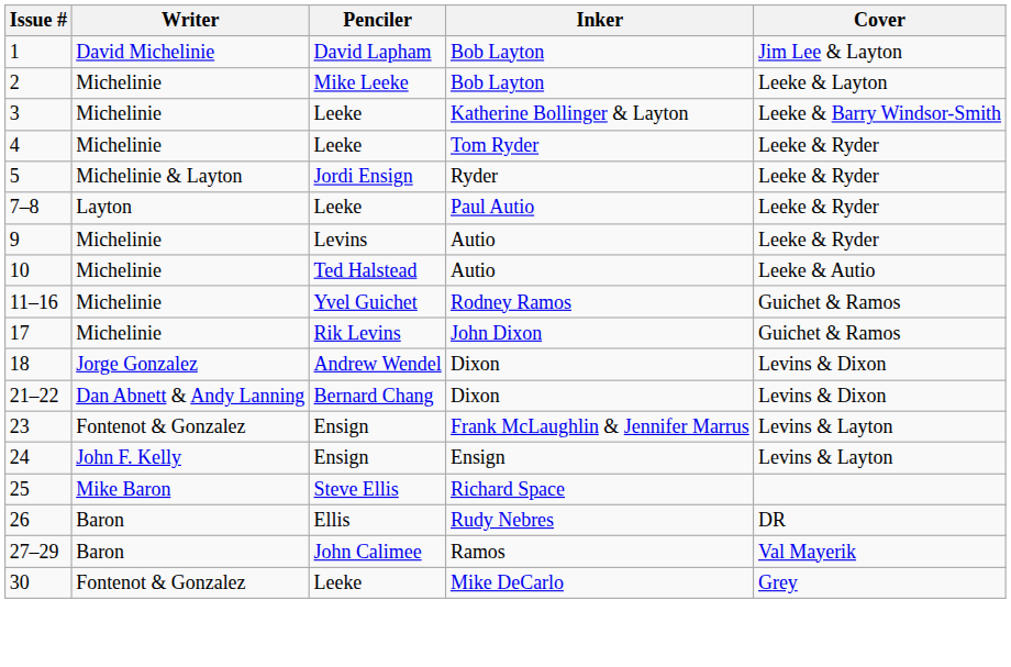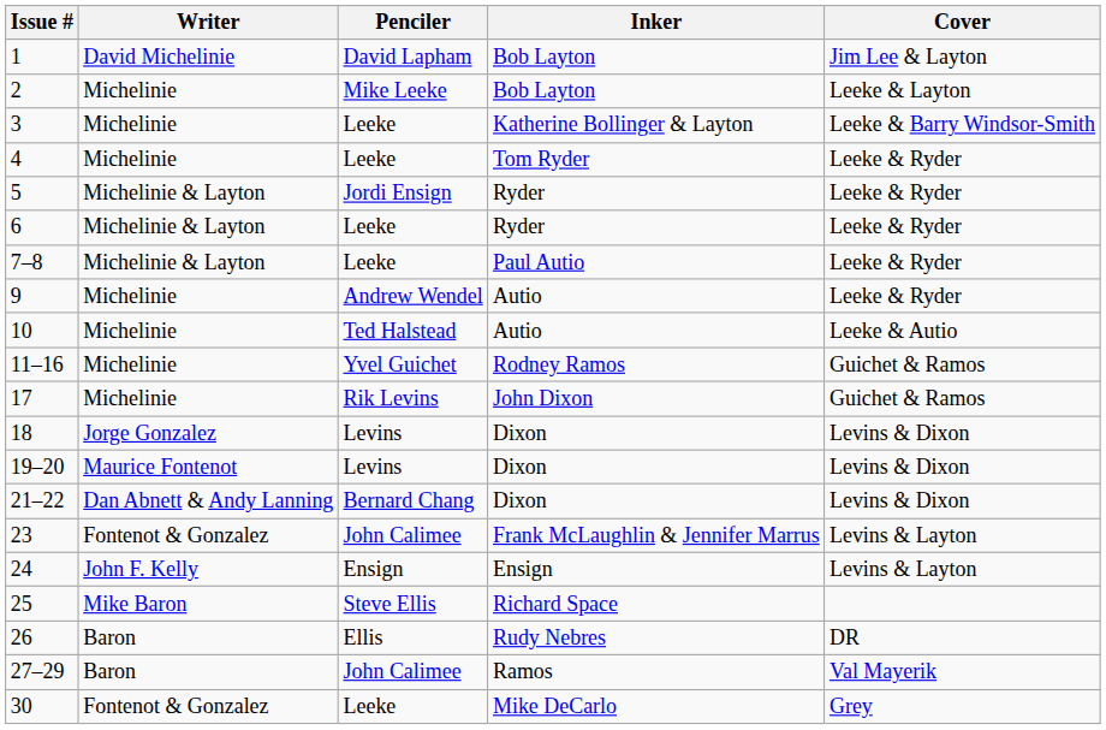+ row: 6 | Michelinie & Layton | Leeke | Ryder | Leeke & Ryder
7–8 | Writer: Layton -> Michelinie & Layton
9 | Penciler: Levins -> Andrew Wendel
18 | Penciler: Andrew Wendel -> Levins
+ row: 19–20 | Maurice Fontenot | Levins | Dixon | Levins & Dixon
23 | Penciler: Ensign -> John Calimee
